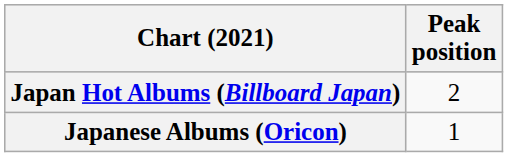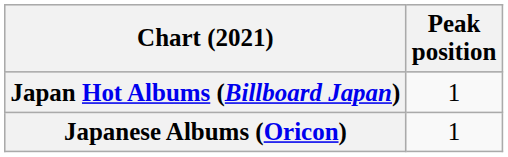Japan Hot Albums (Billboard Japan) | Peak position: 2 -> 1
